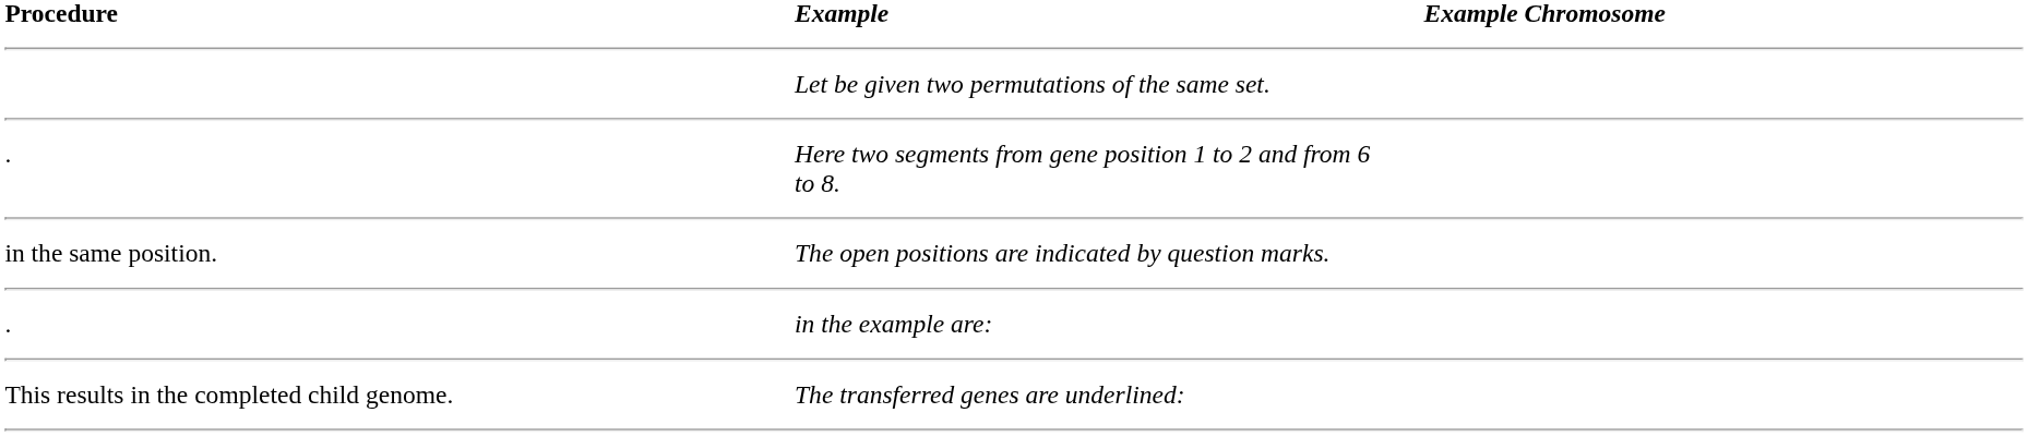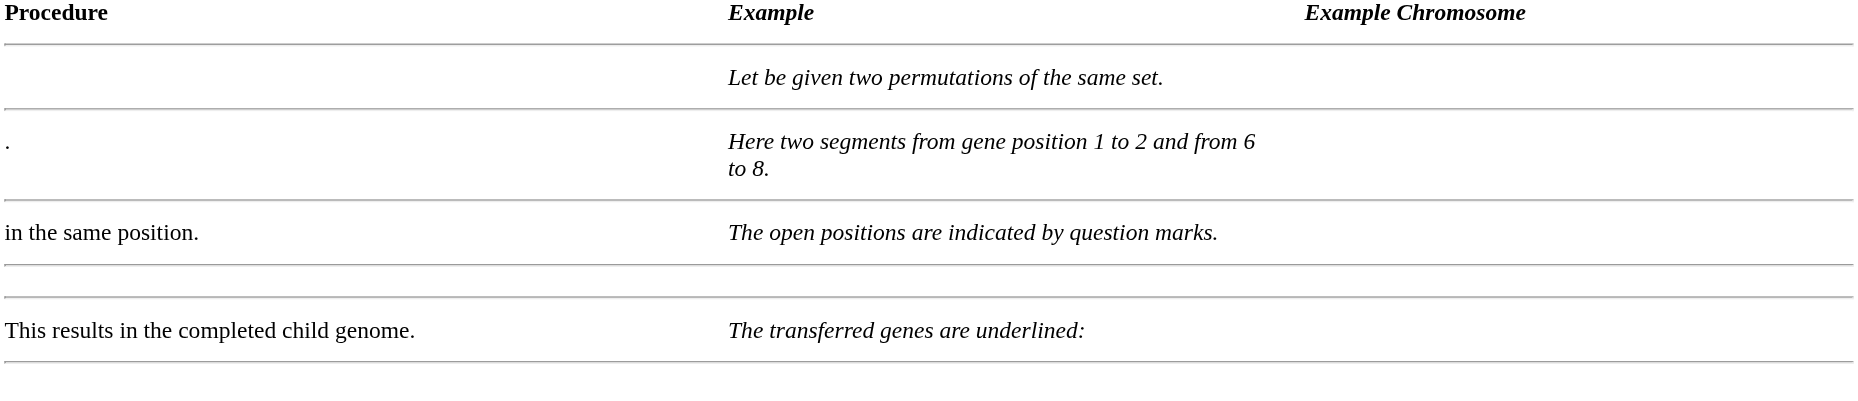- row: . | in the example are:
